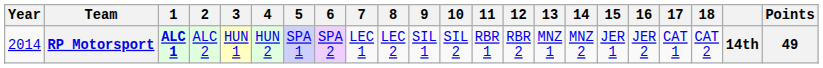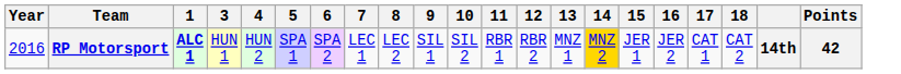- column: 2 | ALC 2
RP Motorsport | Year: 2014 -> 2016
RP Motorsport | 14: no background -> gold background
RP Motorsport | Points: 49 -> 42
